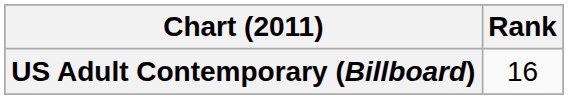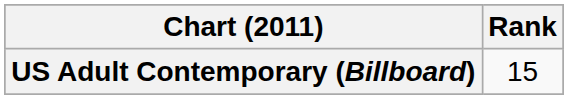US Adult Contemporary (Billboard) | Rank: 16 -> 15
